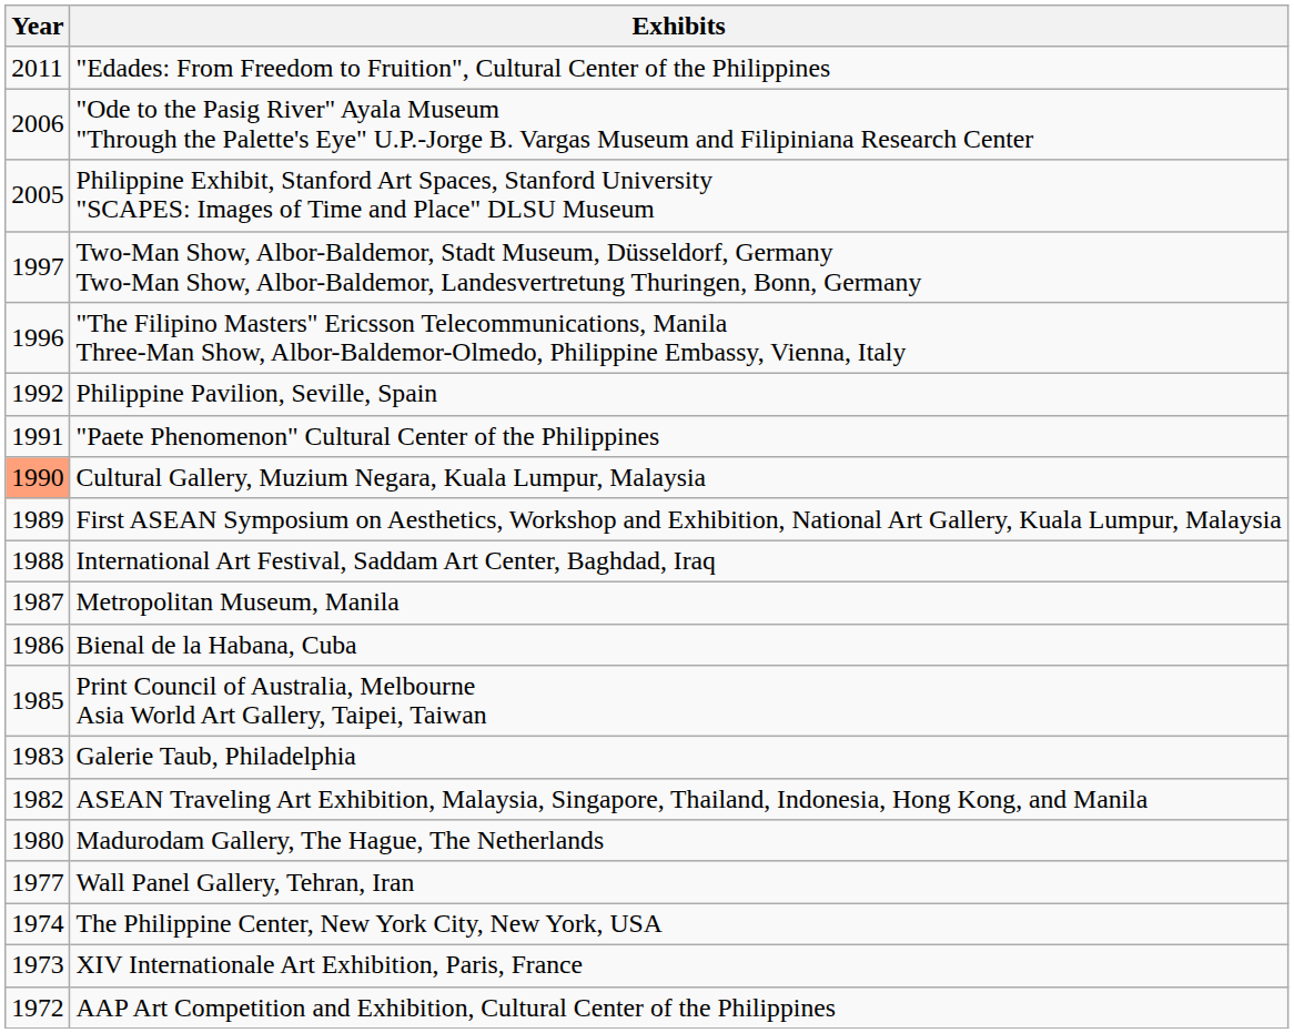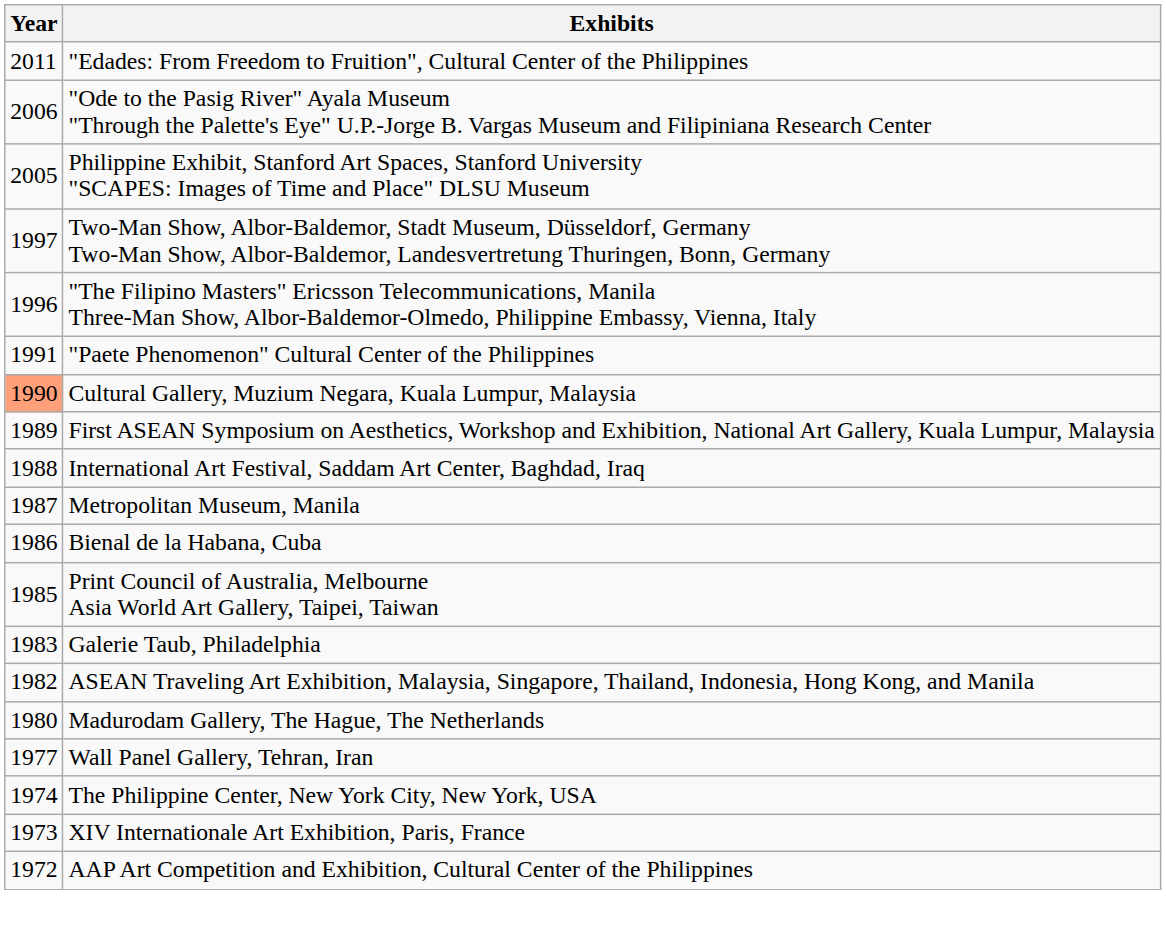- row: 1992 | Philippine Pavilion, Seville, Spain
